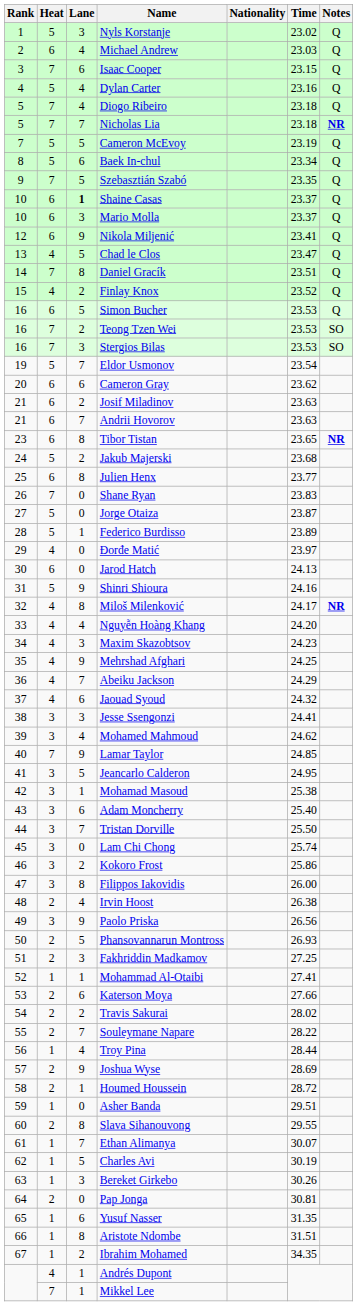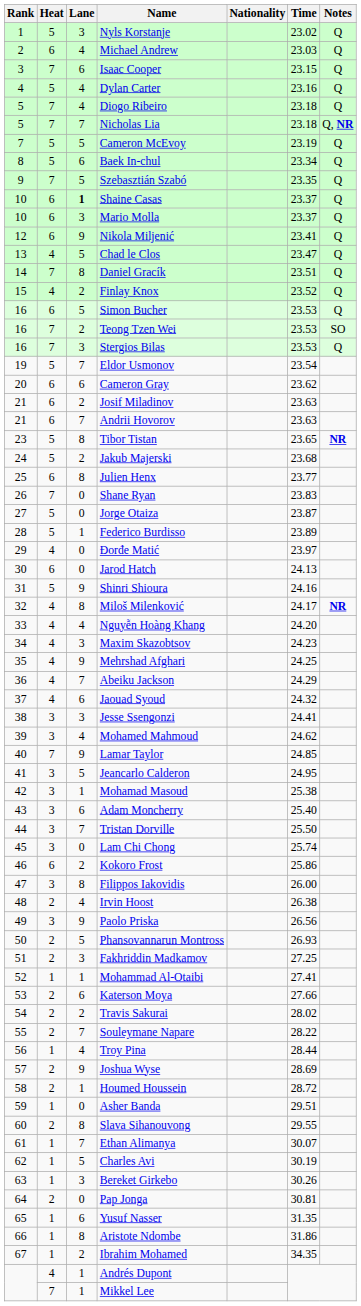Nicholas Lia | Notes: NR -> Q, NR
Stergios Bilas | Notes: SO -> Q
Tibor Tistan | Heat: 6 -> 5
Kokoro Frost | Heat: 3 -> 6
Aristote Ndombe | Time: 31.51 -> 31.86
